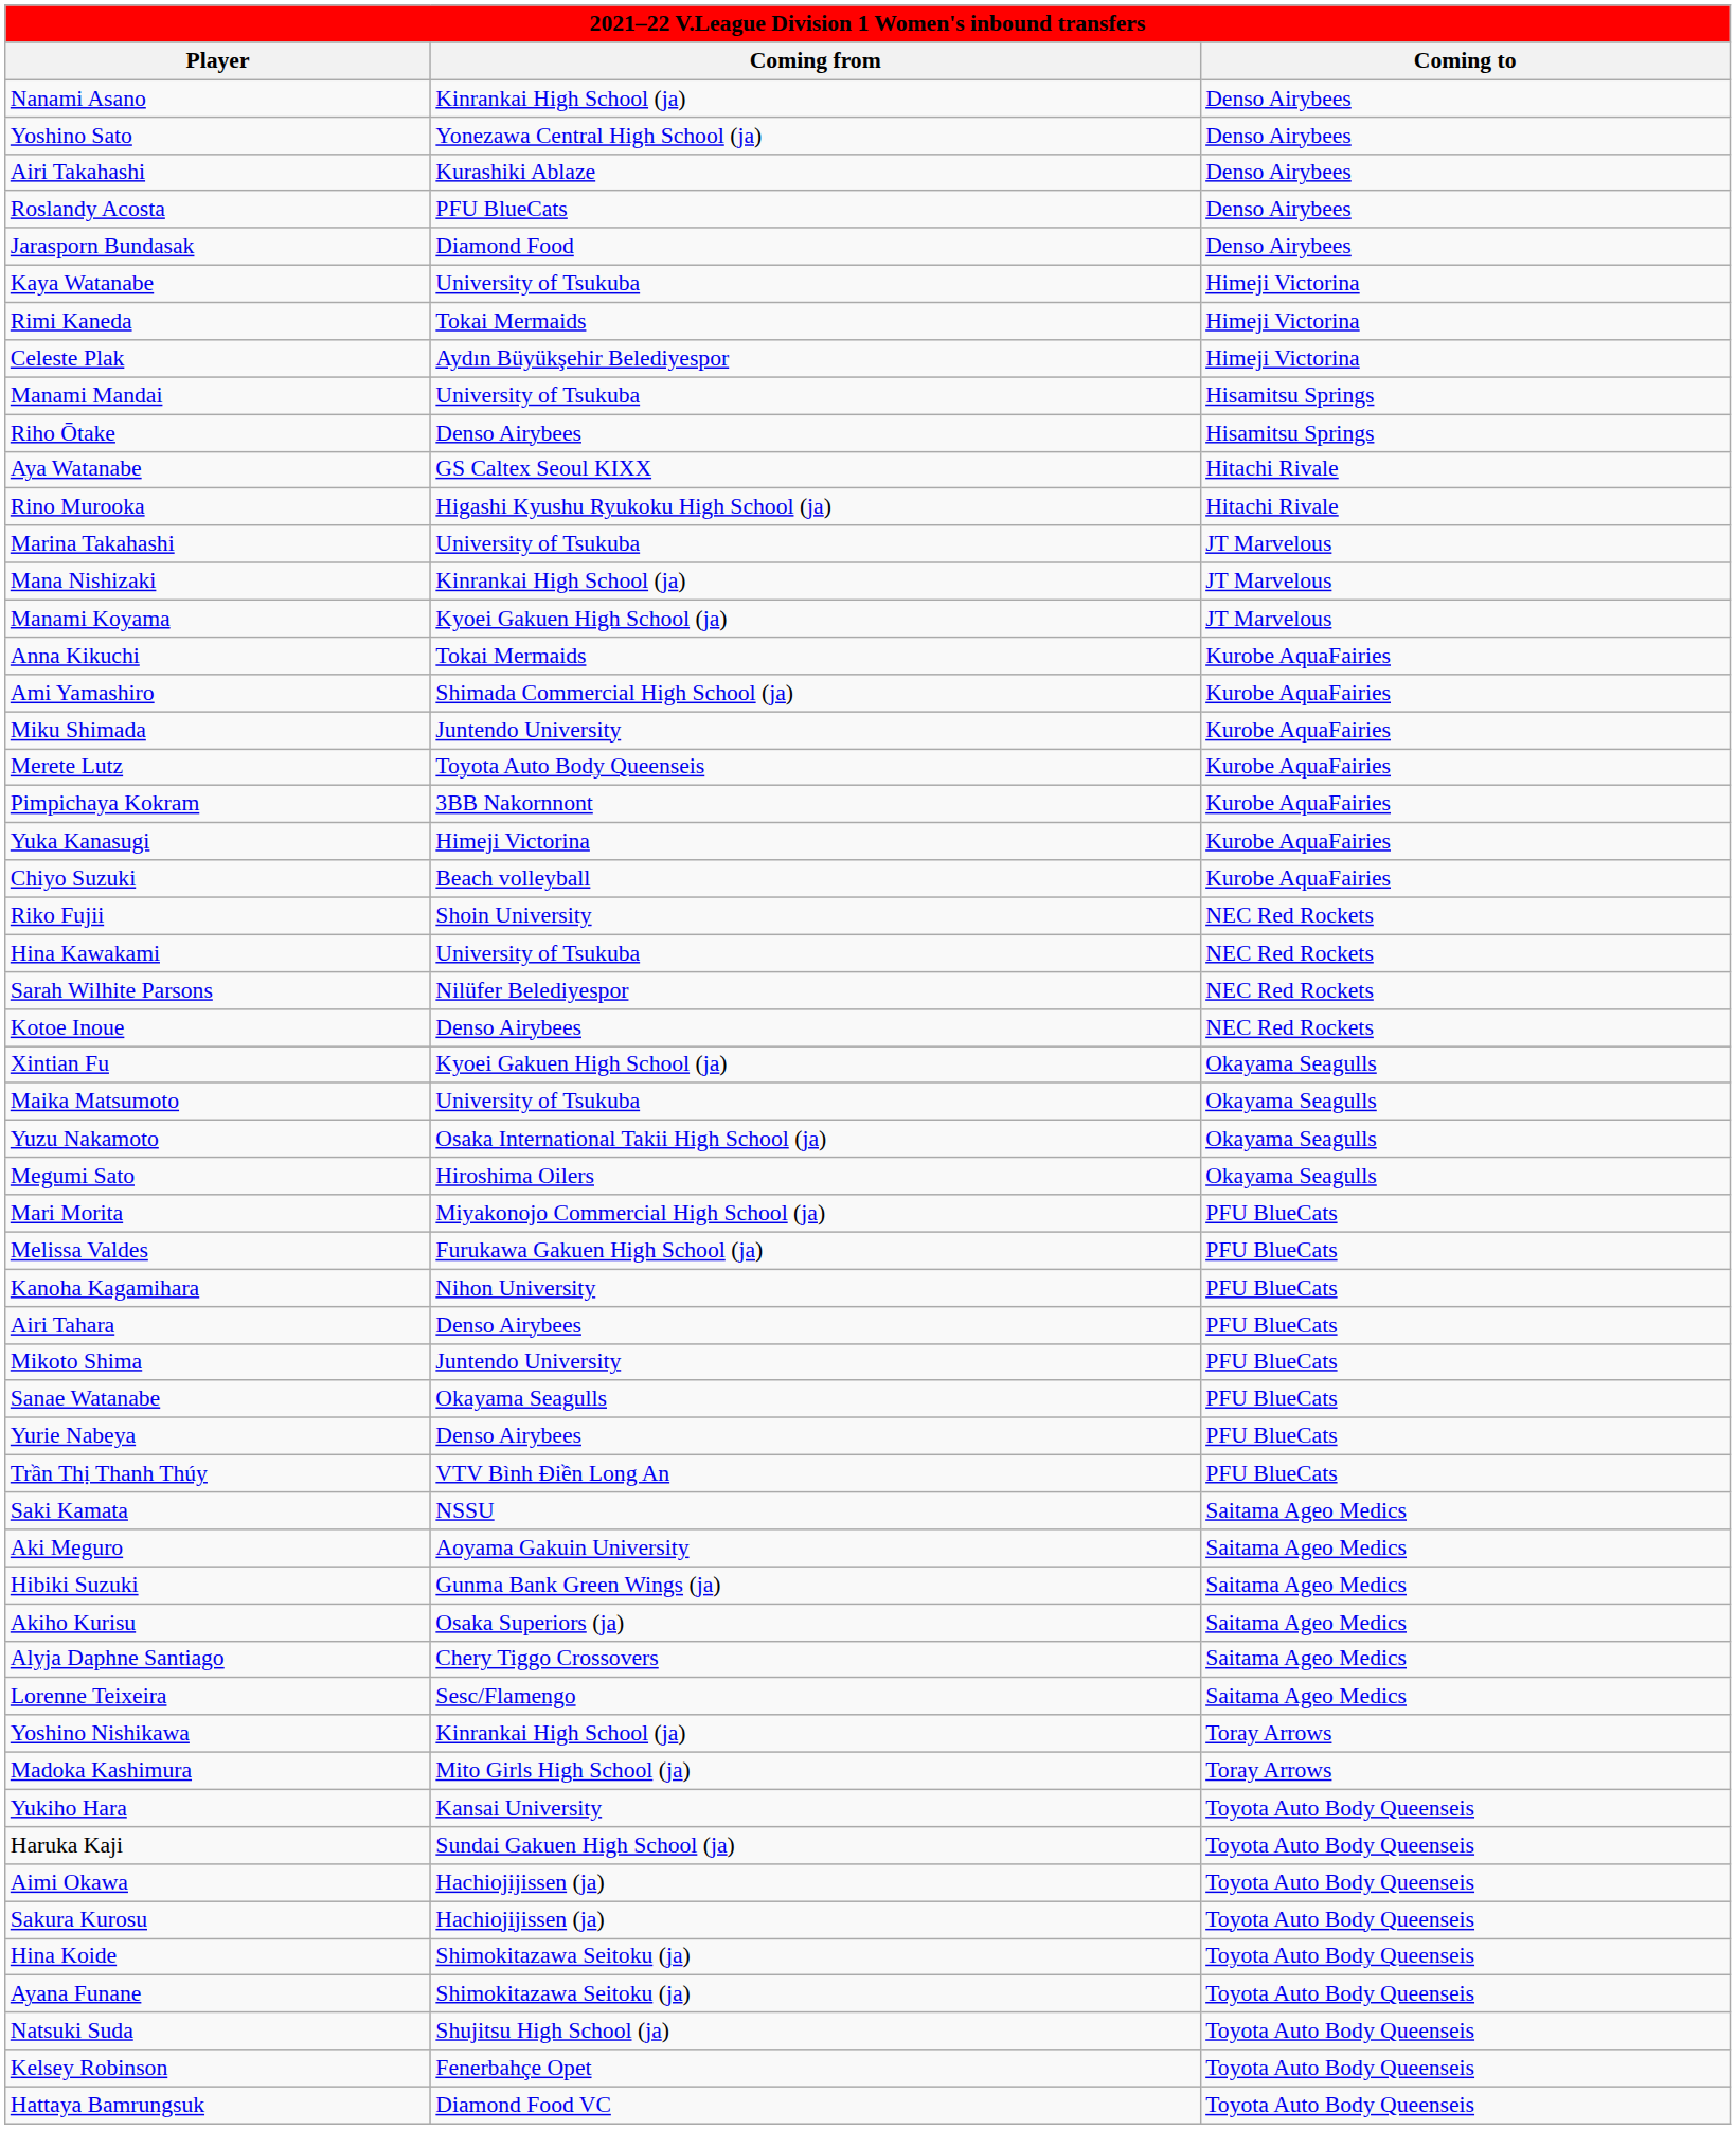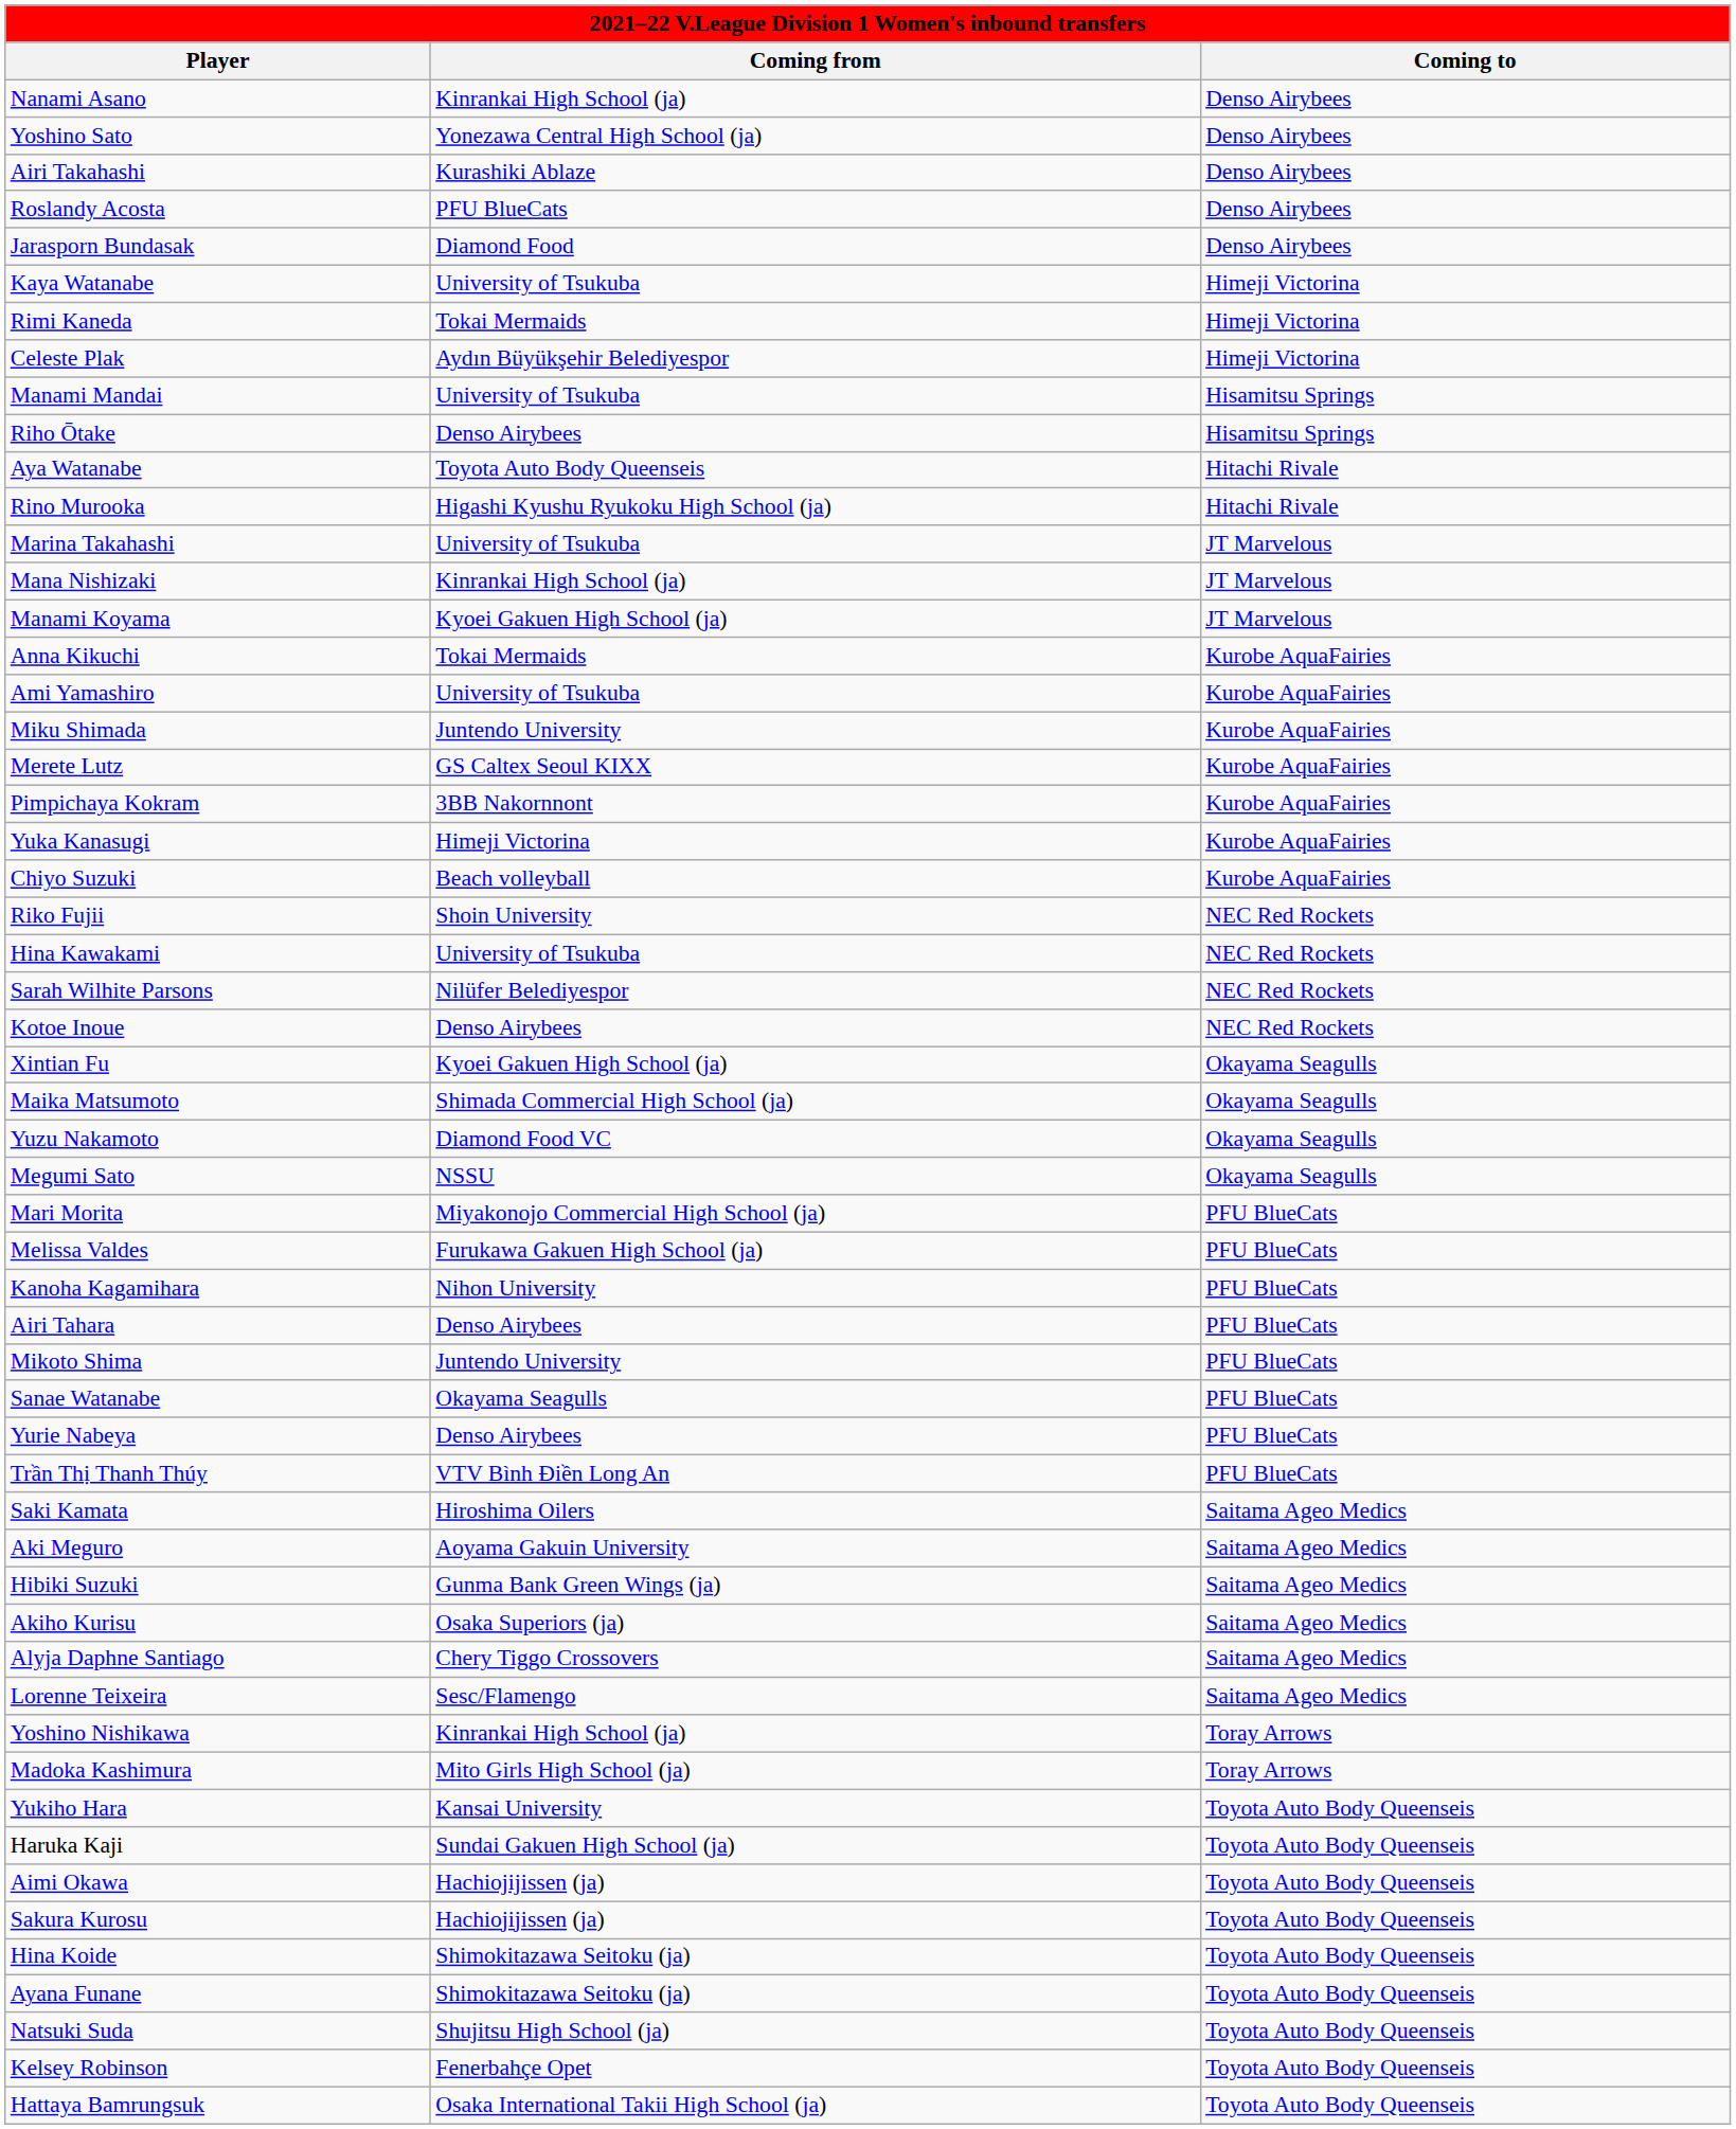Aya Watanabe | Coming from: GS Caltex Seoul KIXX -> Toyota Auto Body Queenseis
Ami Yamashiro | Coming from: Shimada Commercial High School (ja) -> University of Tsukuba
Merete Lutz | Coming from: Toyota Auto Body Queenseis -> GS Caltex Seoul KIXX
Maika Matsumoto | Coming from: University of Tsukuba -> Shimada Commercial High School (ja)
Yuzu Nakamoto | Coming from: Osaka International Takii High School (ja) -> Diamond Food VC
Megumi Sato | Coming from: Hiroshima Oilers -> NSSU
Saki Kamata | Coming from: NSSU -> Hiroshima Oilers
Hattaya Bamrungsuk | Coming from: Diamond Food VC -> Osaka International Takii High School (ja)
